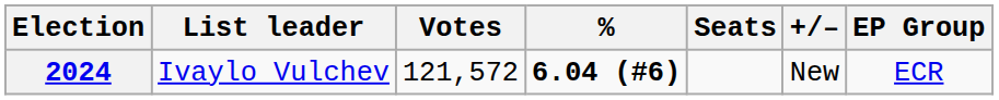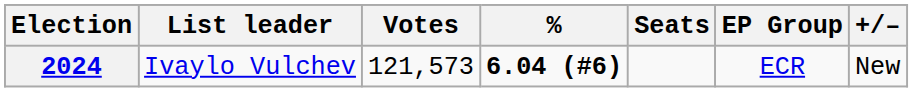columns swapped: +/– <-> EP Group
2024 | Votes: 121,572 -> 121,573
